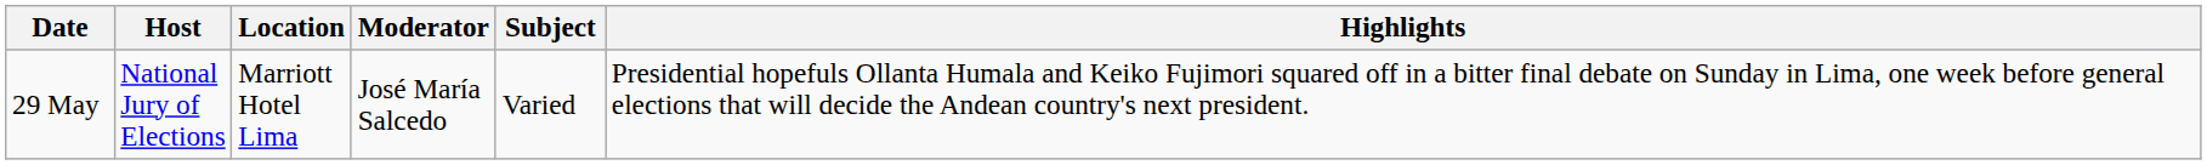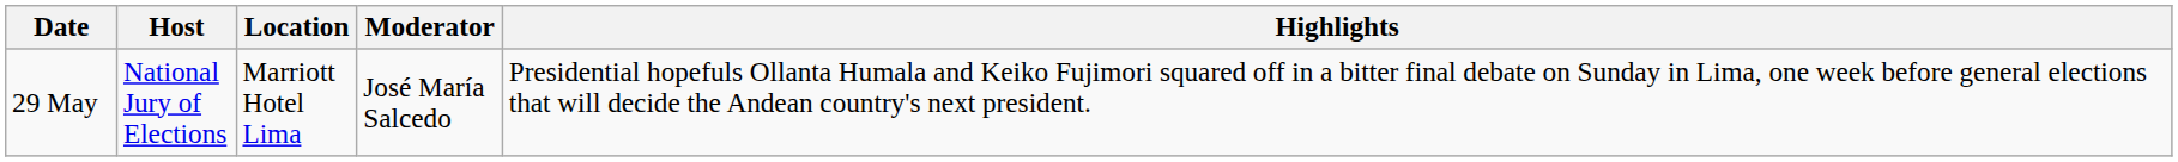- column: Subject | Varied
